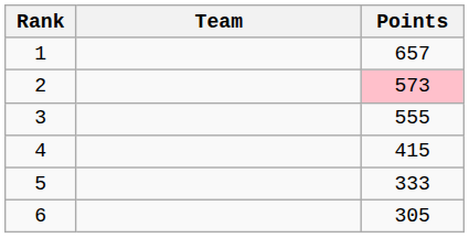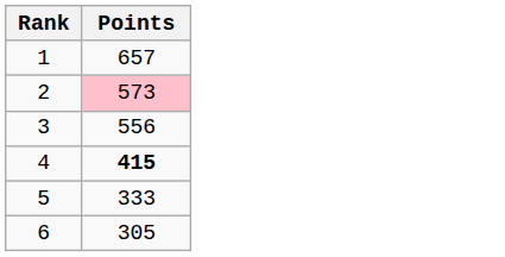- column: Team
3 | Points: 555 -> 556
4 | Points: normal -> bold
